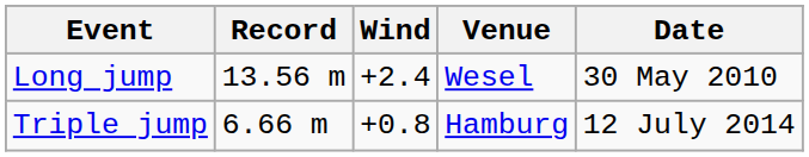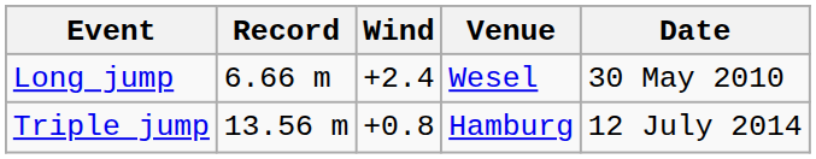Long jump | Record: 13.56 m -> 6.66 m
Triple jump | Record: 6.66 m -> 13.56 m
